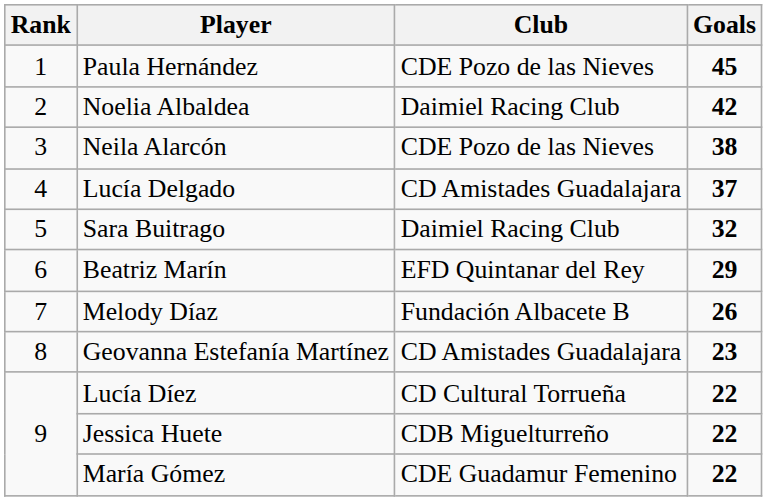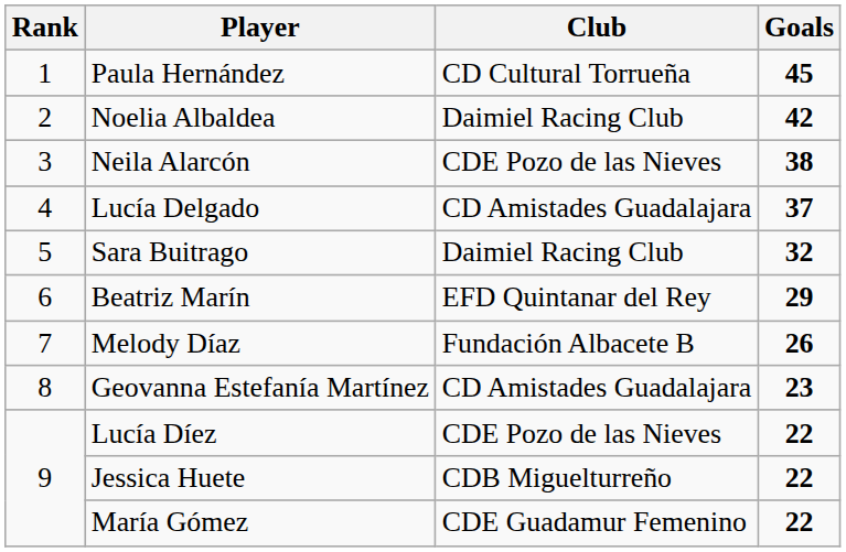Paula Hernández | Club: CDE Pozo de las Nieves -> CD Cultural Torrueña
Lucía Díez | Club: CD Cultural Torrueña -> CDE Pozo de las Nieves
